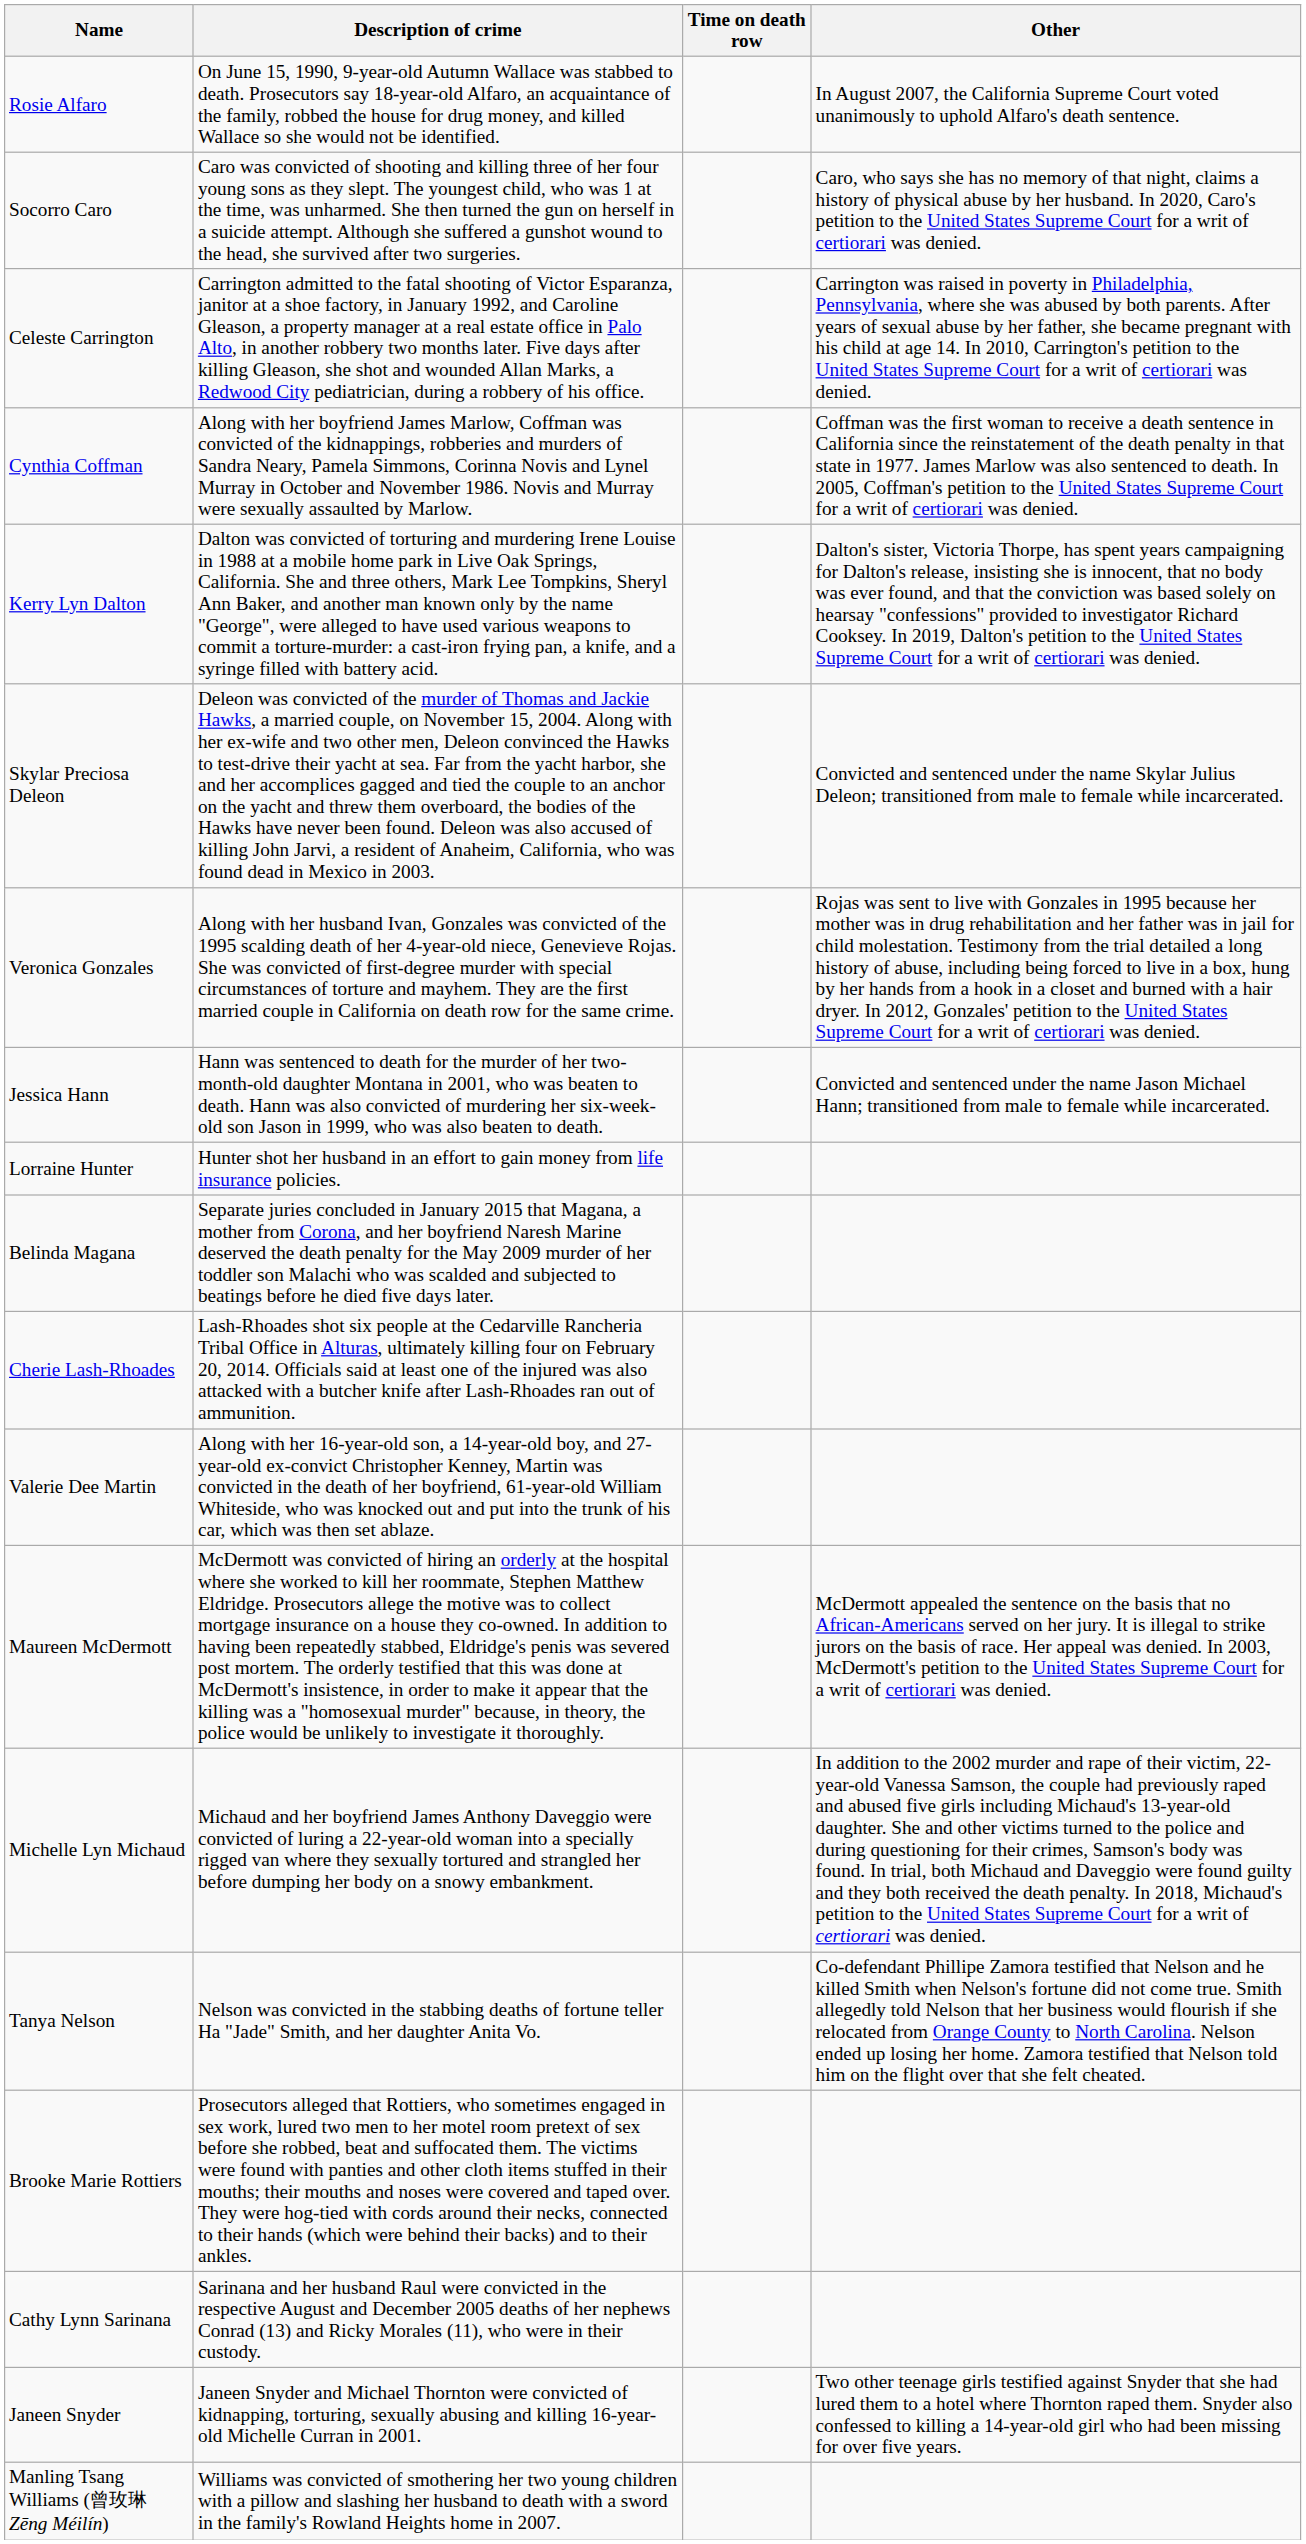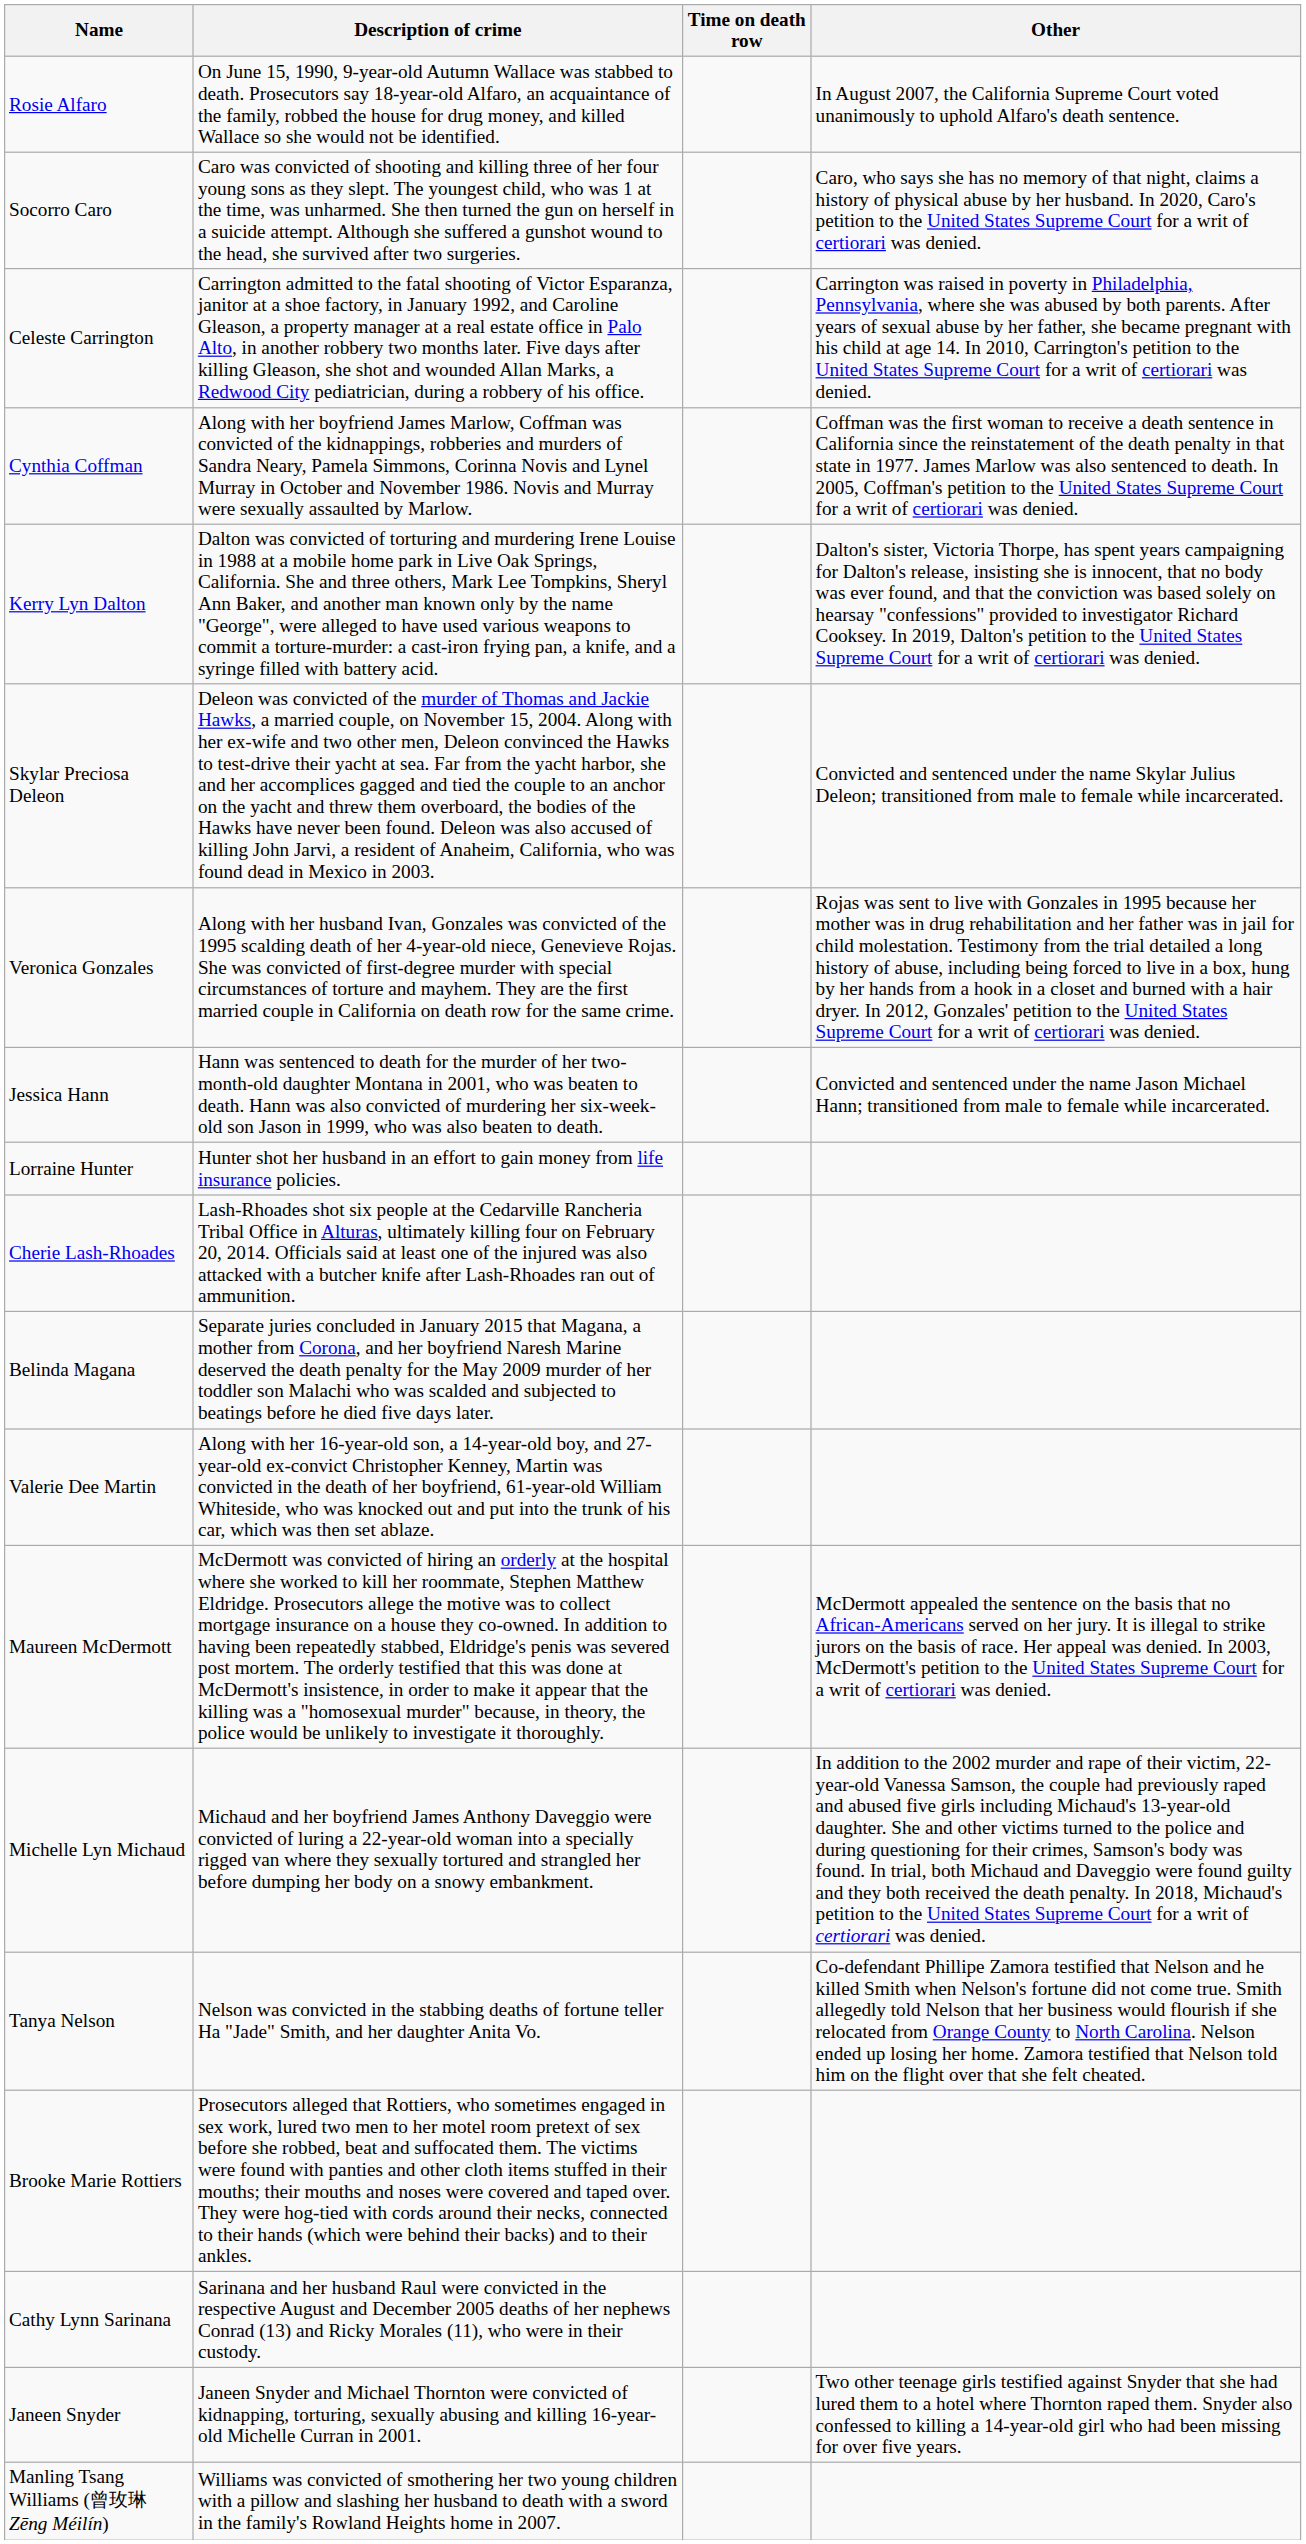rows swapped: Cherie Lash-Rhoades <-> Belinda Magana
